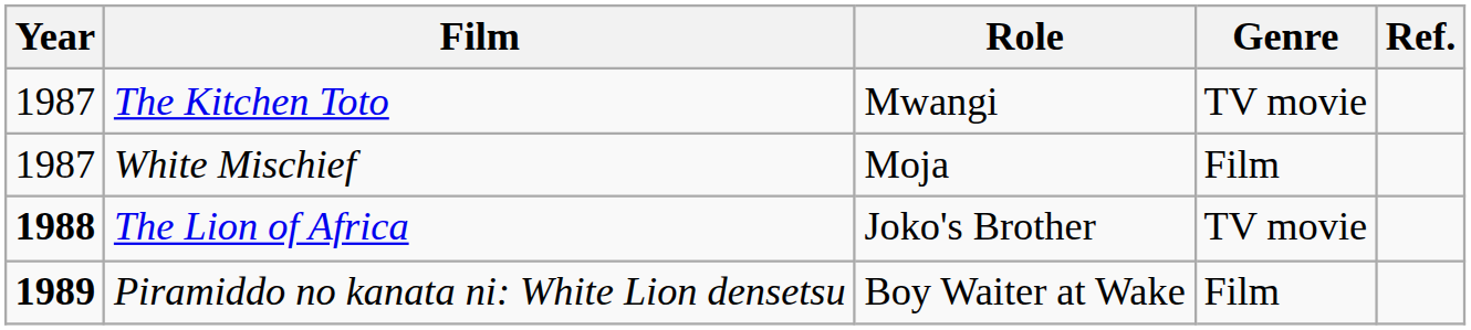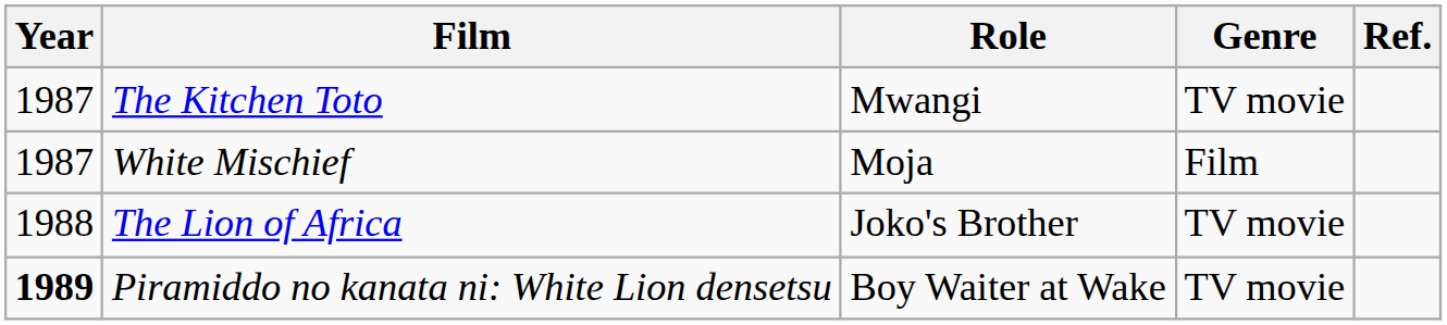The Lion of Africa | Year: bold -> normal
Piramiddo no kanata ni: White Lion densetsu | Genre: Film -> TV movie
